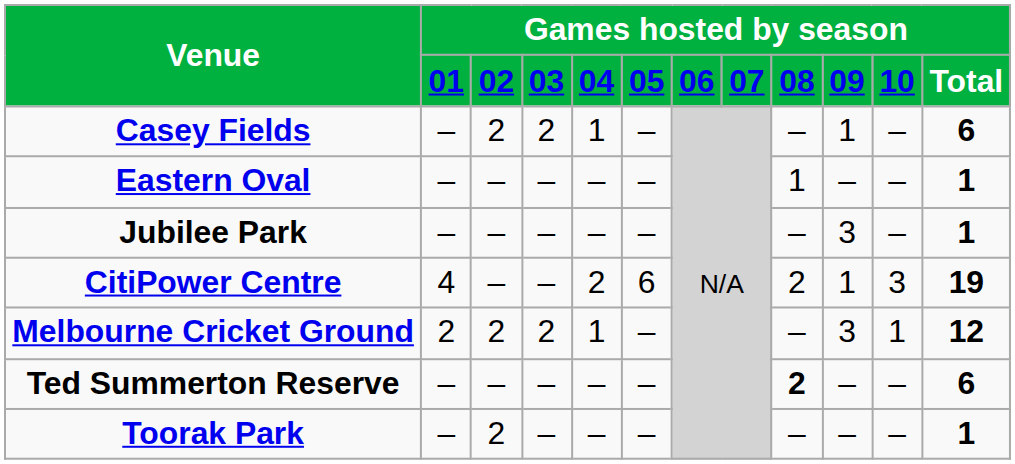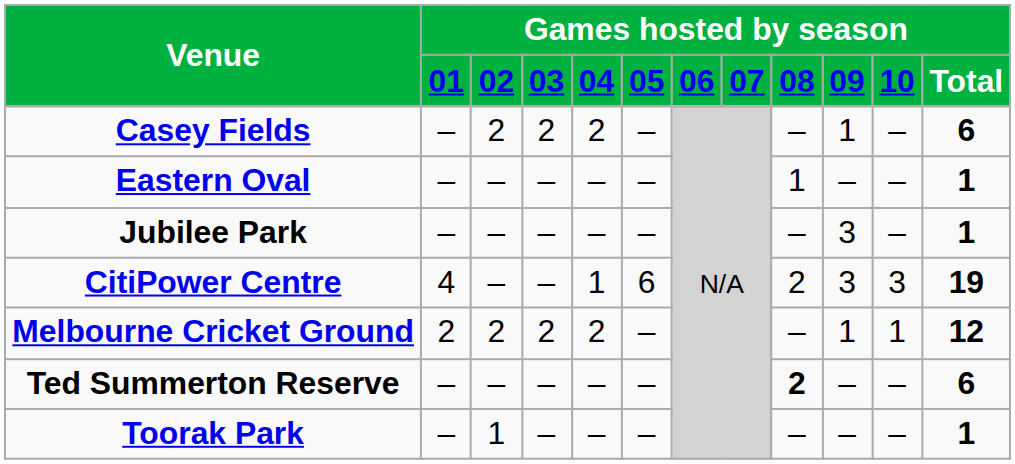Casey Fields | column 5: 1 -> 2
CitiPower Centre | column 5: 2 -> 1
CitiPower Centre | column 10: 1 -> 3
Melbourne Cricket Ground | column 5: 1 -> 2
Melbourne Cricket Ground | column 10: 3 -> 1
Toorak Park | column 3: 2 -> 1
